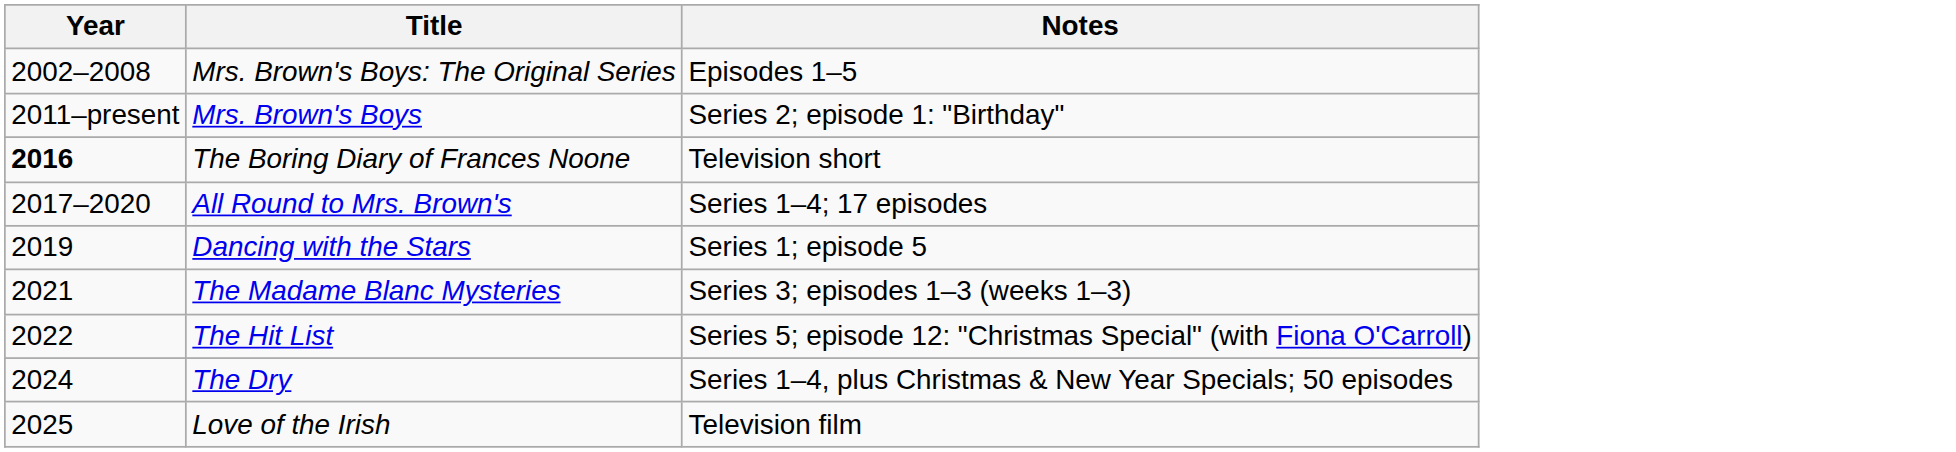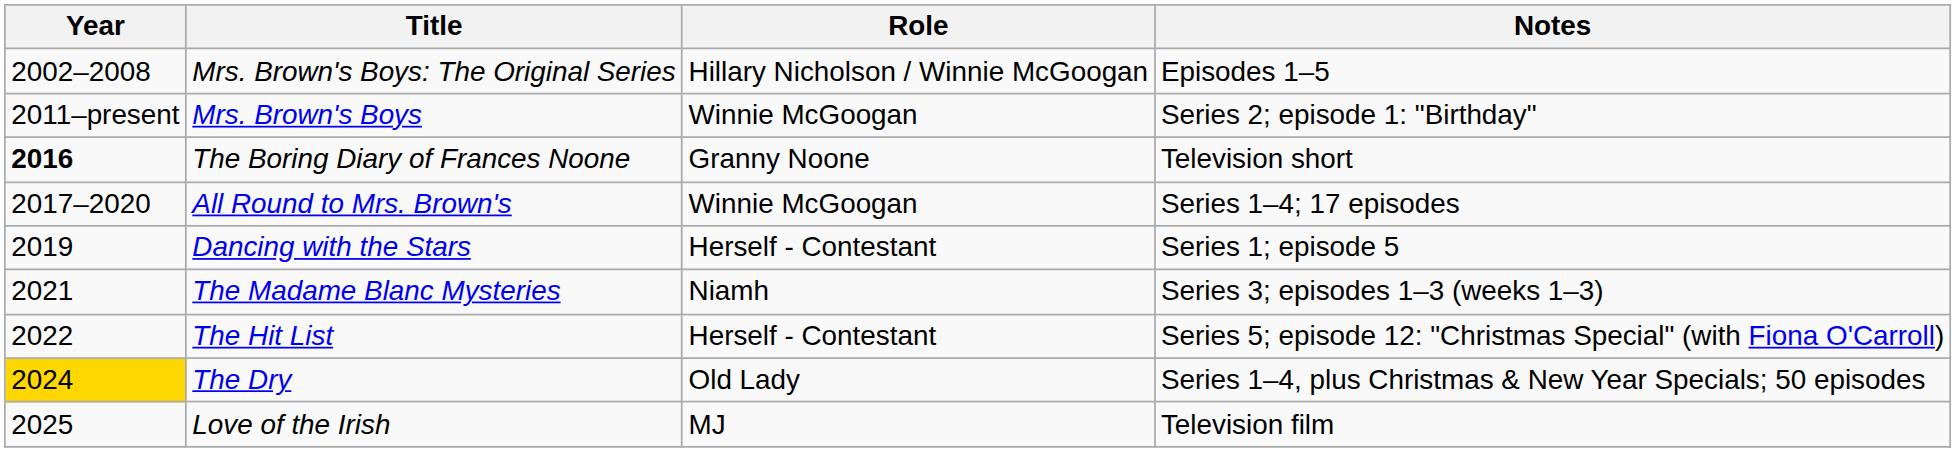+ column: Role | Hillary Nicholson / Winnie McGoogan | Winnie McGoogan | Granny Noone | Winnie McGoogan | Herself - Contestant | Niamh | Herself - Contestant | Old Lady | MJ
The Dry | Year: no background -> gold background
